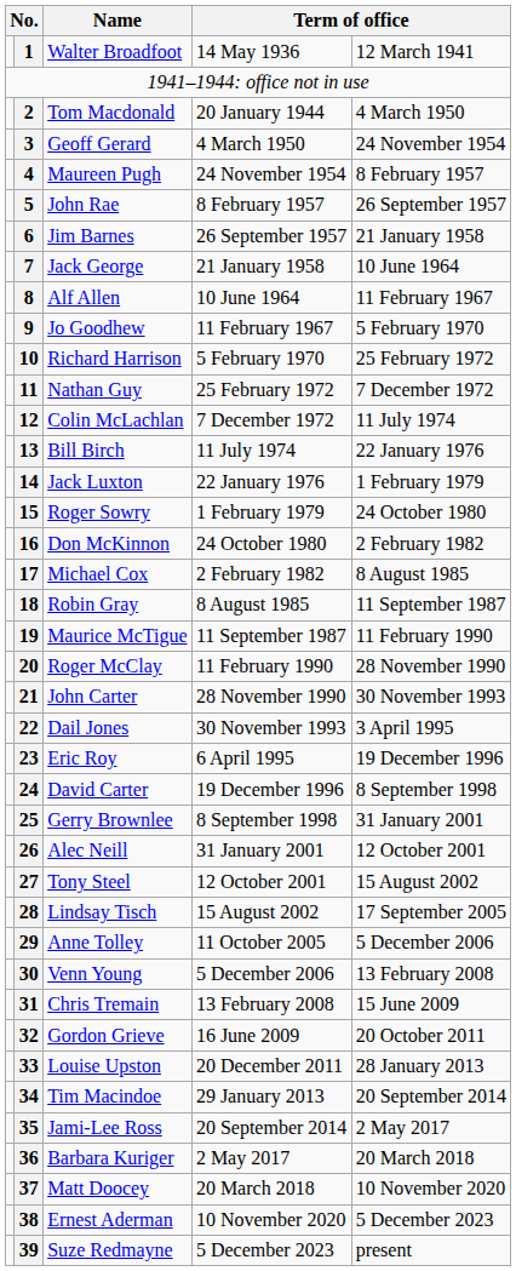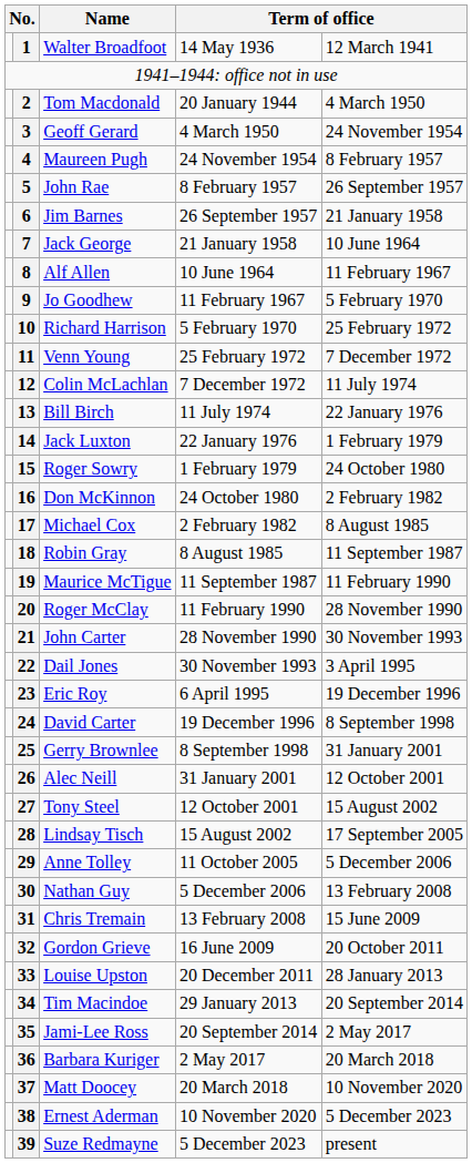11 | Name: Nathan Guy -> Venn Young
30 | Name: Venn Young -> Nathan Guy
